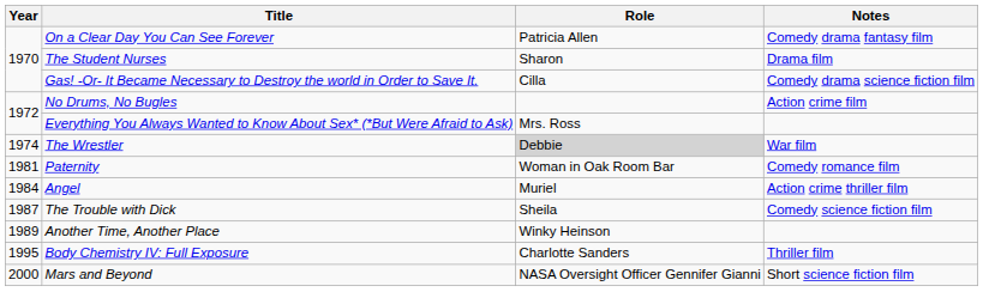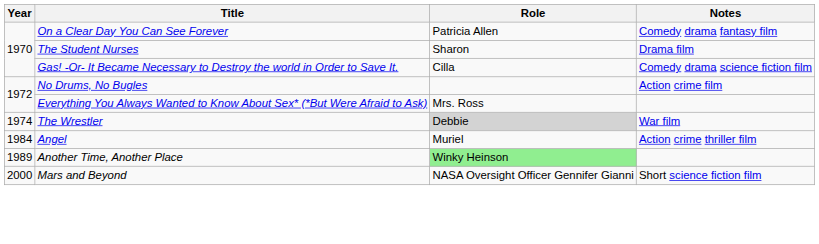- row: 1981 | Paternity | Woman in Oak Room Bar | Comedy romance film
- row: 1987 | The Trouble with Dick | Sheila | Comedy science fiction film
Another Time, Another Place | Role: no background -> lightgreen background
- row: 1995 | Body Chemistry IV: Full Exposure | Charlotte Sanders | Thriller film
